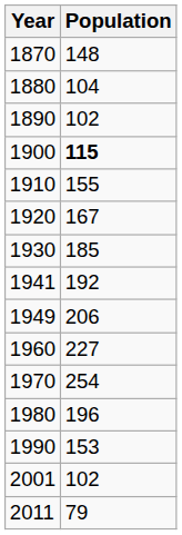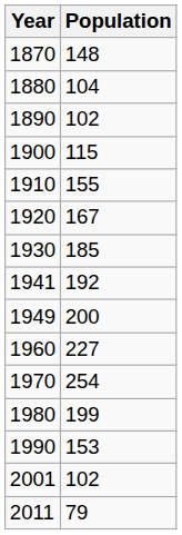1900 | Population: bold -> normal
1949 | Population: 206 -> 200
1980 | Population: 196 -> 199
